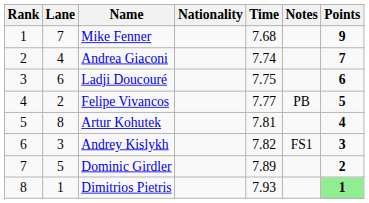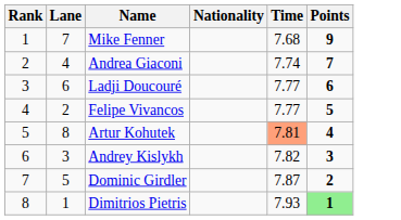- column: Notes | PB | FS1
Ladji Doucouré | Time: 7.75 -> 7.77
Artur Kohutek | Time: no background -> lightsalmon background
Dominic Girdler | Time: 7.89 -> 7.87
